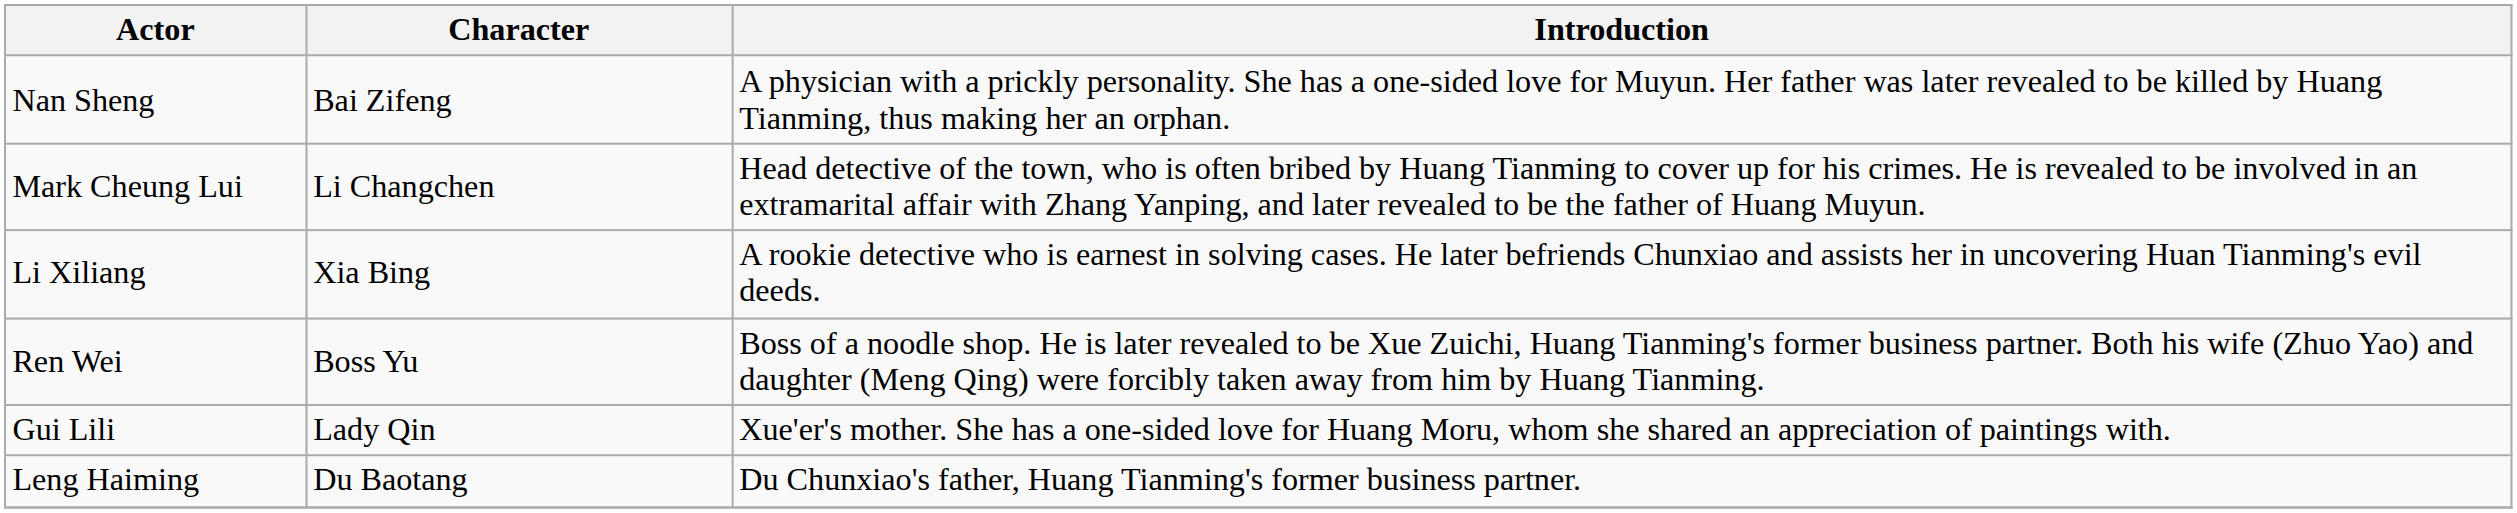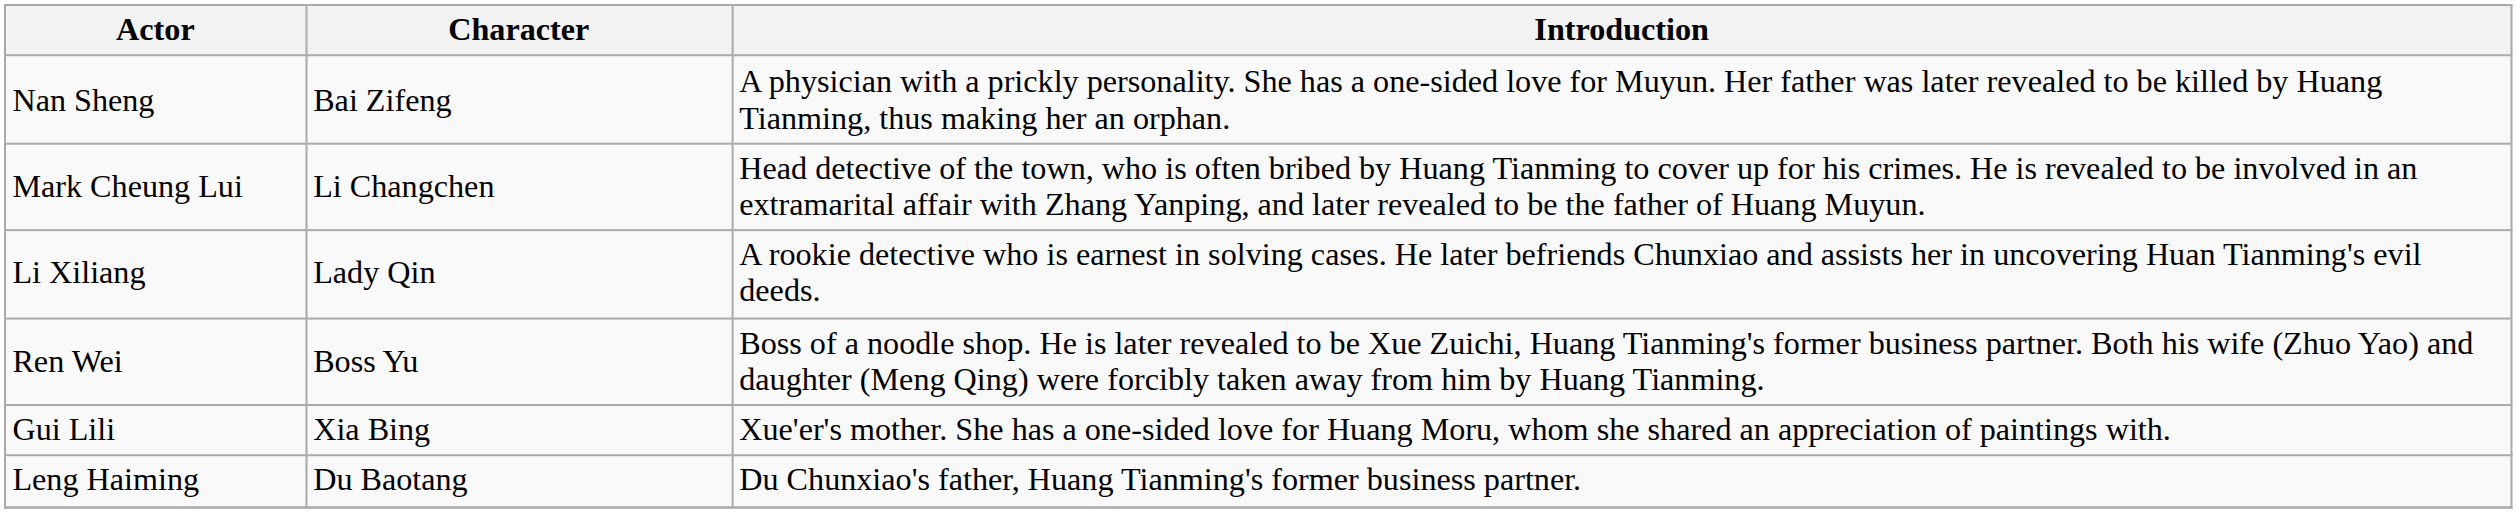Li Xiliang | Character: Xia Bing -> Lady Qin
Gui Lili | Character: Lady Qin -> Xia Bing
